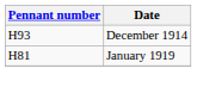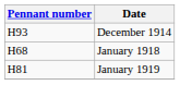+ row: H68 | January 1918
